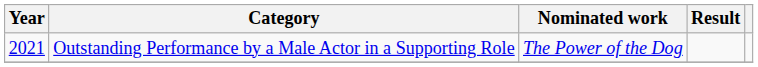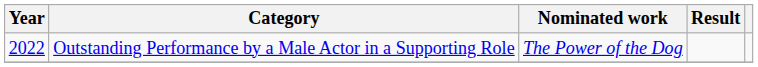Outstanding Performance by a Male Actor in a Supporting Role | Year: 2021 -> 2022
